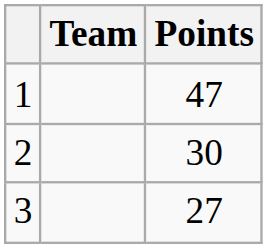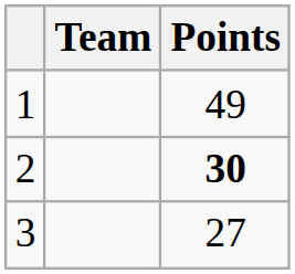1 | Points: 47 -> 49
2 | Points: normal -> bold
